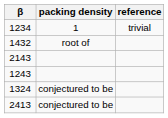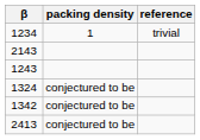- row: 1432 | root of
+ row: 1342 | conjectured to be
